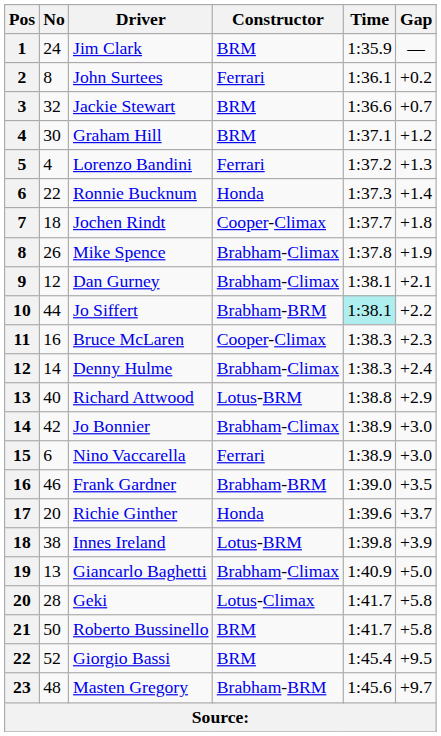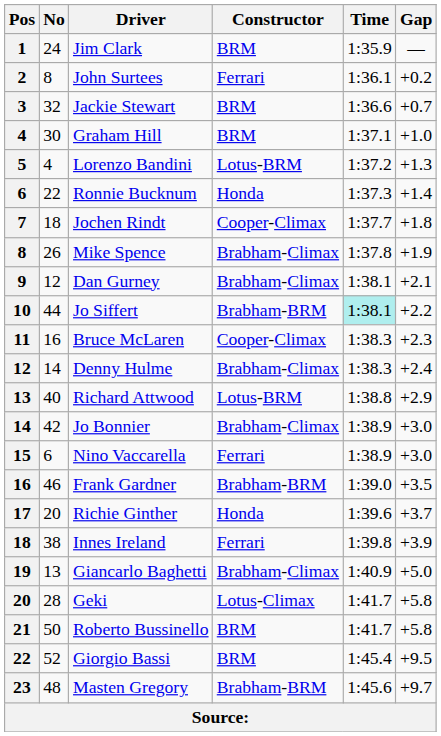Graham Hill | Gap: +1.2 -> +1.0
Lorenzo Bandini | Constructor: Ferrari -> Lotus-BRM
Innes Ireland | Constructor: Lotus-BRM -> Ferrari
